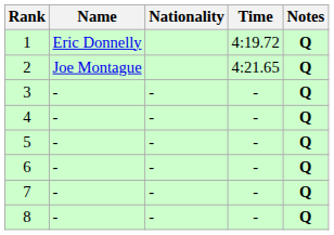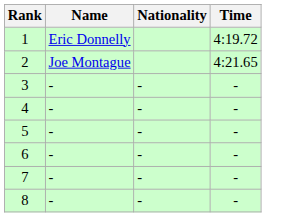- column: Notes | Q | Q | Q | Q | Q | Q | Q | Q
